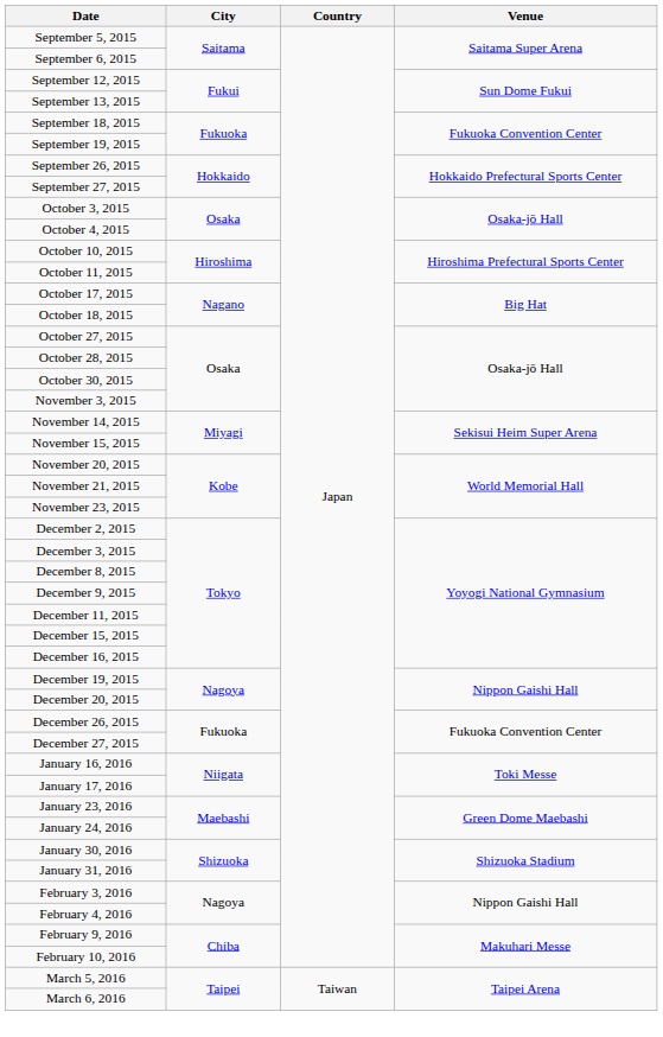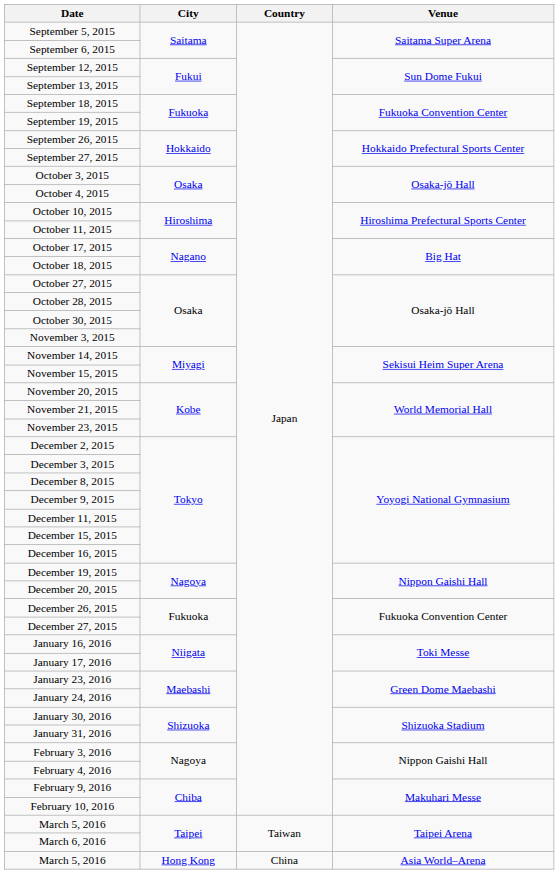+ row: March 5, 2016 | Hong Kong | China | Asia World–Arena
